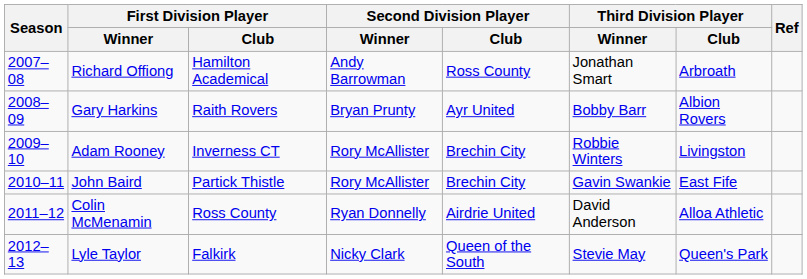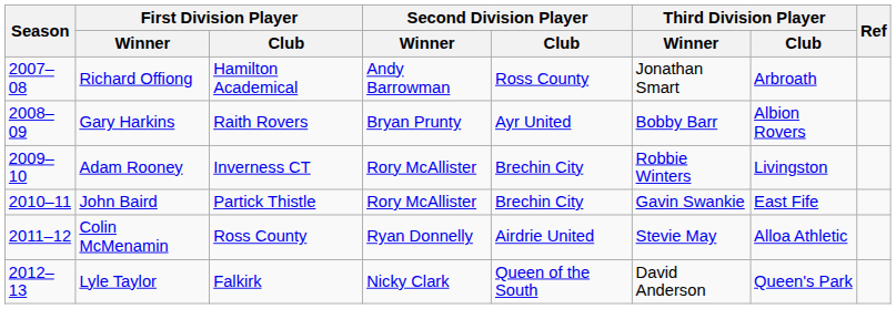Colin McMenamin | Third Division Player / Winner: David Anderson -> Stevie May
Lyle Taylor | Third Division Player / Winner: Stevie May -> David Anderson
